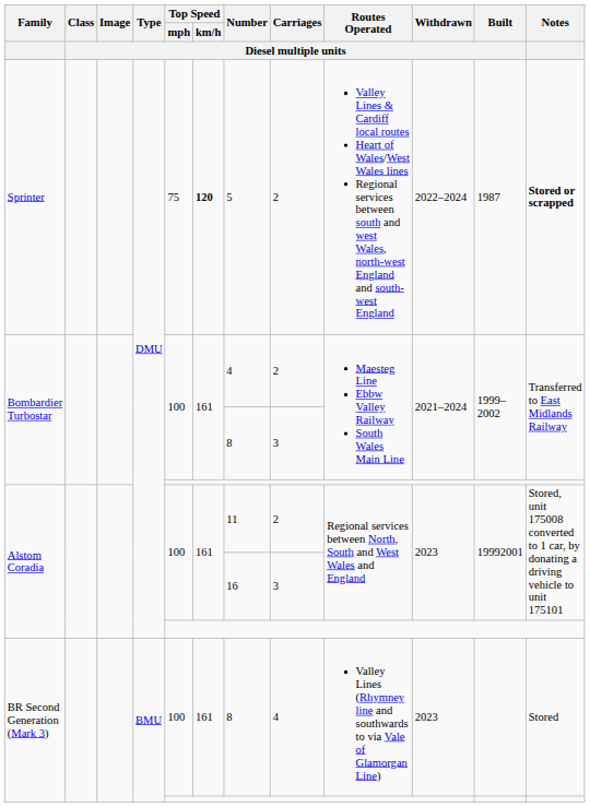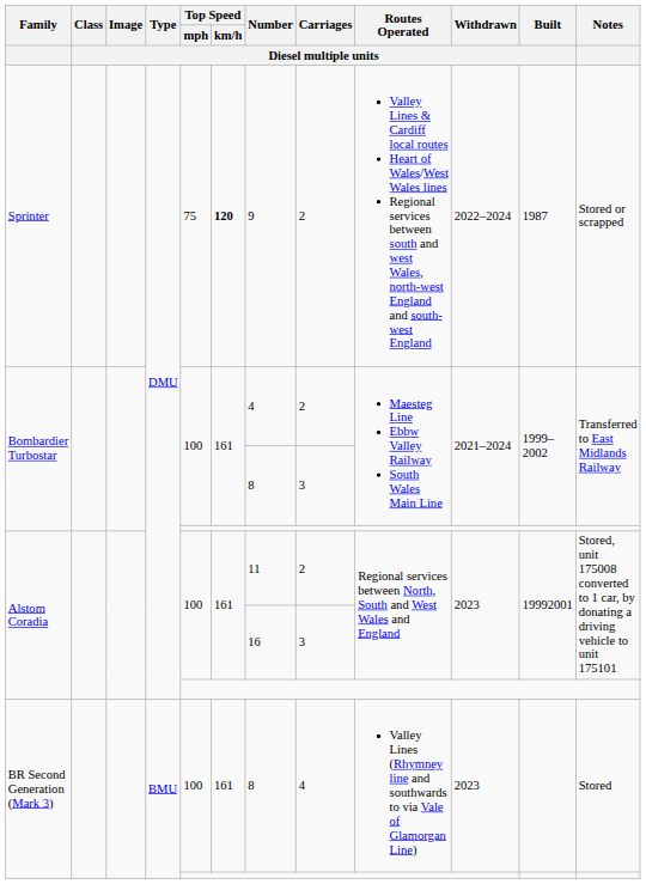Sprinter | Number / Diesel multiple units: 5 -> 9
Sprinter | Notes: bold -> normal
